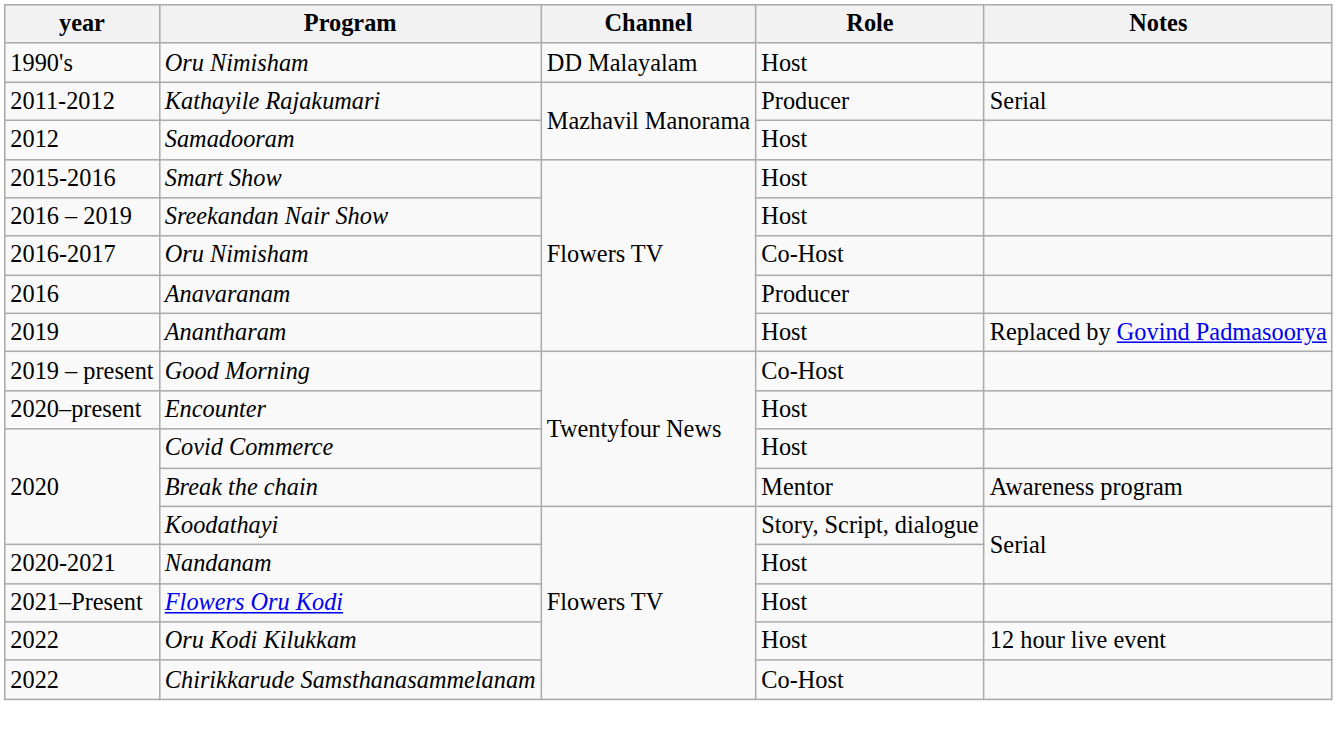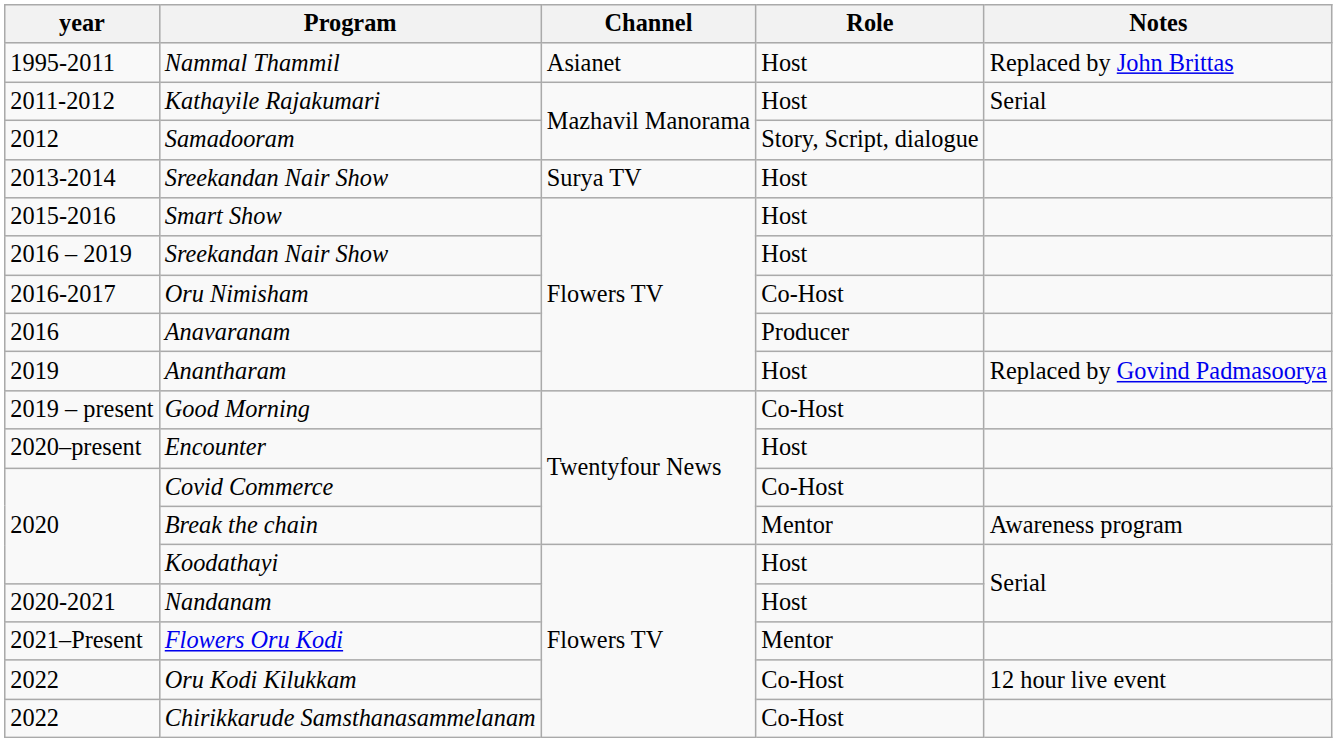- row: 1990's | Oru Nimisham | DD Malayalam | Host
+ row: 1995-2011 | Nammal Thammil | Asianet | Host | Replaced by John Brittas
Kathayile Rajakumari | Role: Producer -> Host
Samadooram | Role: Host -> Story, Script, dialogue
+ row: 2013-2014 | Sreekandan Nair Show | Surya TV | Host
Covid Commerce | Role: Host -> Co-Host
Koodathayi | Role: Story, Script, dialogue -> Host
Flowers Oru Kodi | Role: Host -> Mentor
Oru Kodi Kilukkam | Role: Host -> Co-Host
